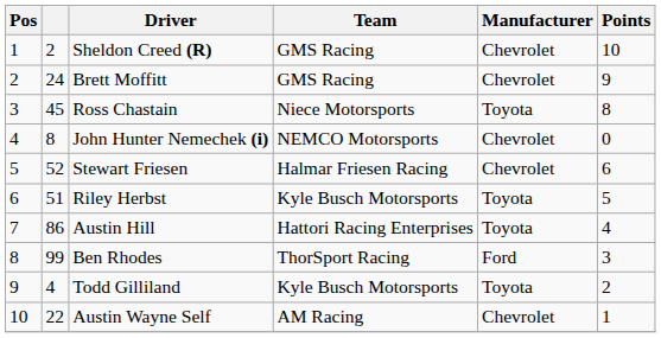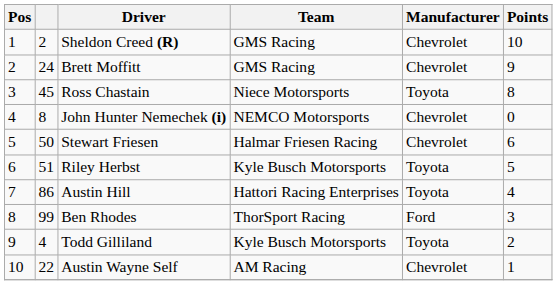Stewart Friesen | column 2: 52 -> 50
